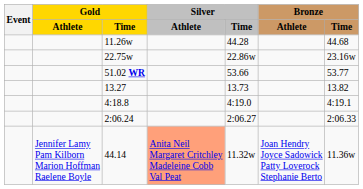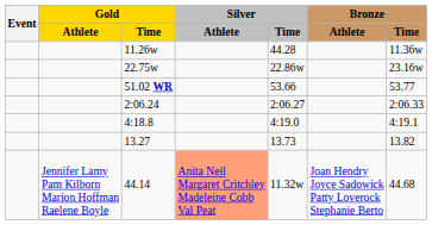11.26w | Bronze / Time: 44.68 -> 11.36w
rows swapped: 2:06.24 <-> 13.27
44.14 | Bronze / Time: 11.36w -> 44.68
